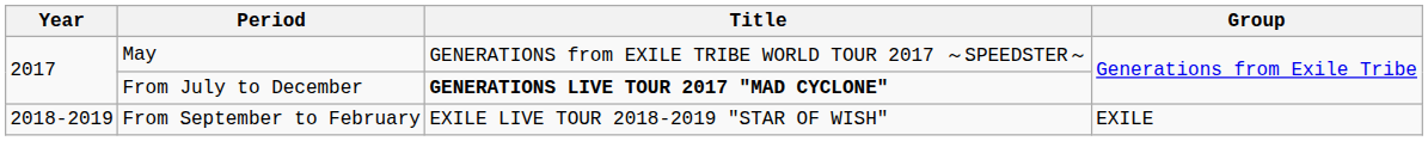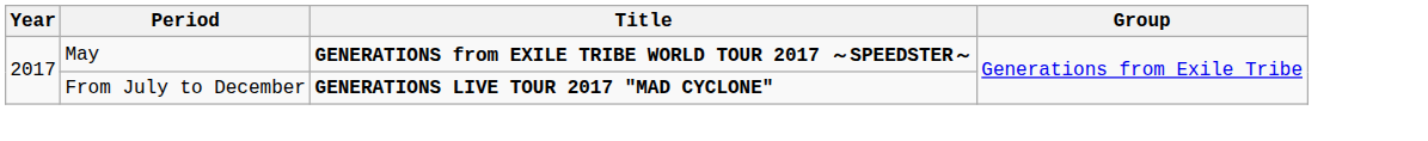May | Title: normal -> bold
- row: 2018-2019 | From September to February | EXILE LIVE TOUR 2018-2019 "STAR OF WISH" | EXILE
